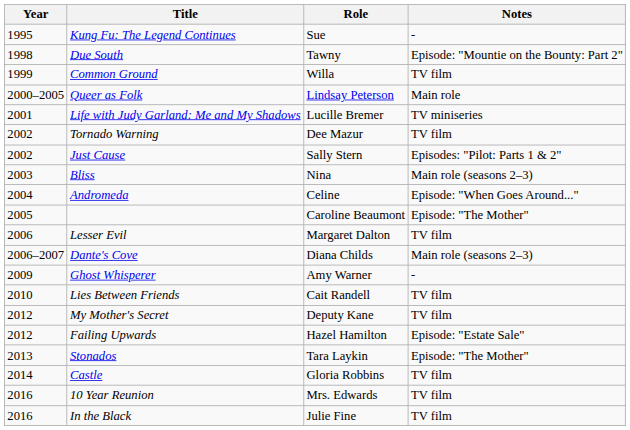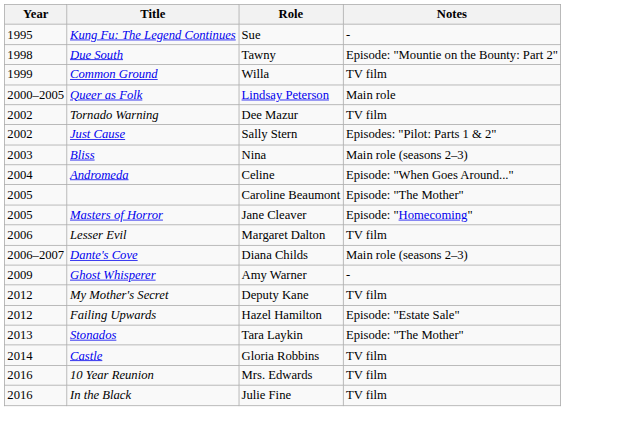- row: 2001 | Life with Judy Garland: Me and My Shadows | Lucille Bremer | TV miniseries
+ row: 2005 | Masters of Horror | Jane Cleaver | Episode: "Homecoming"
- row: 2010 | Lies Between Friends | Cait Randell | TV film
